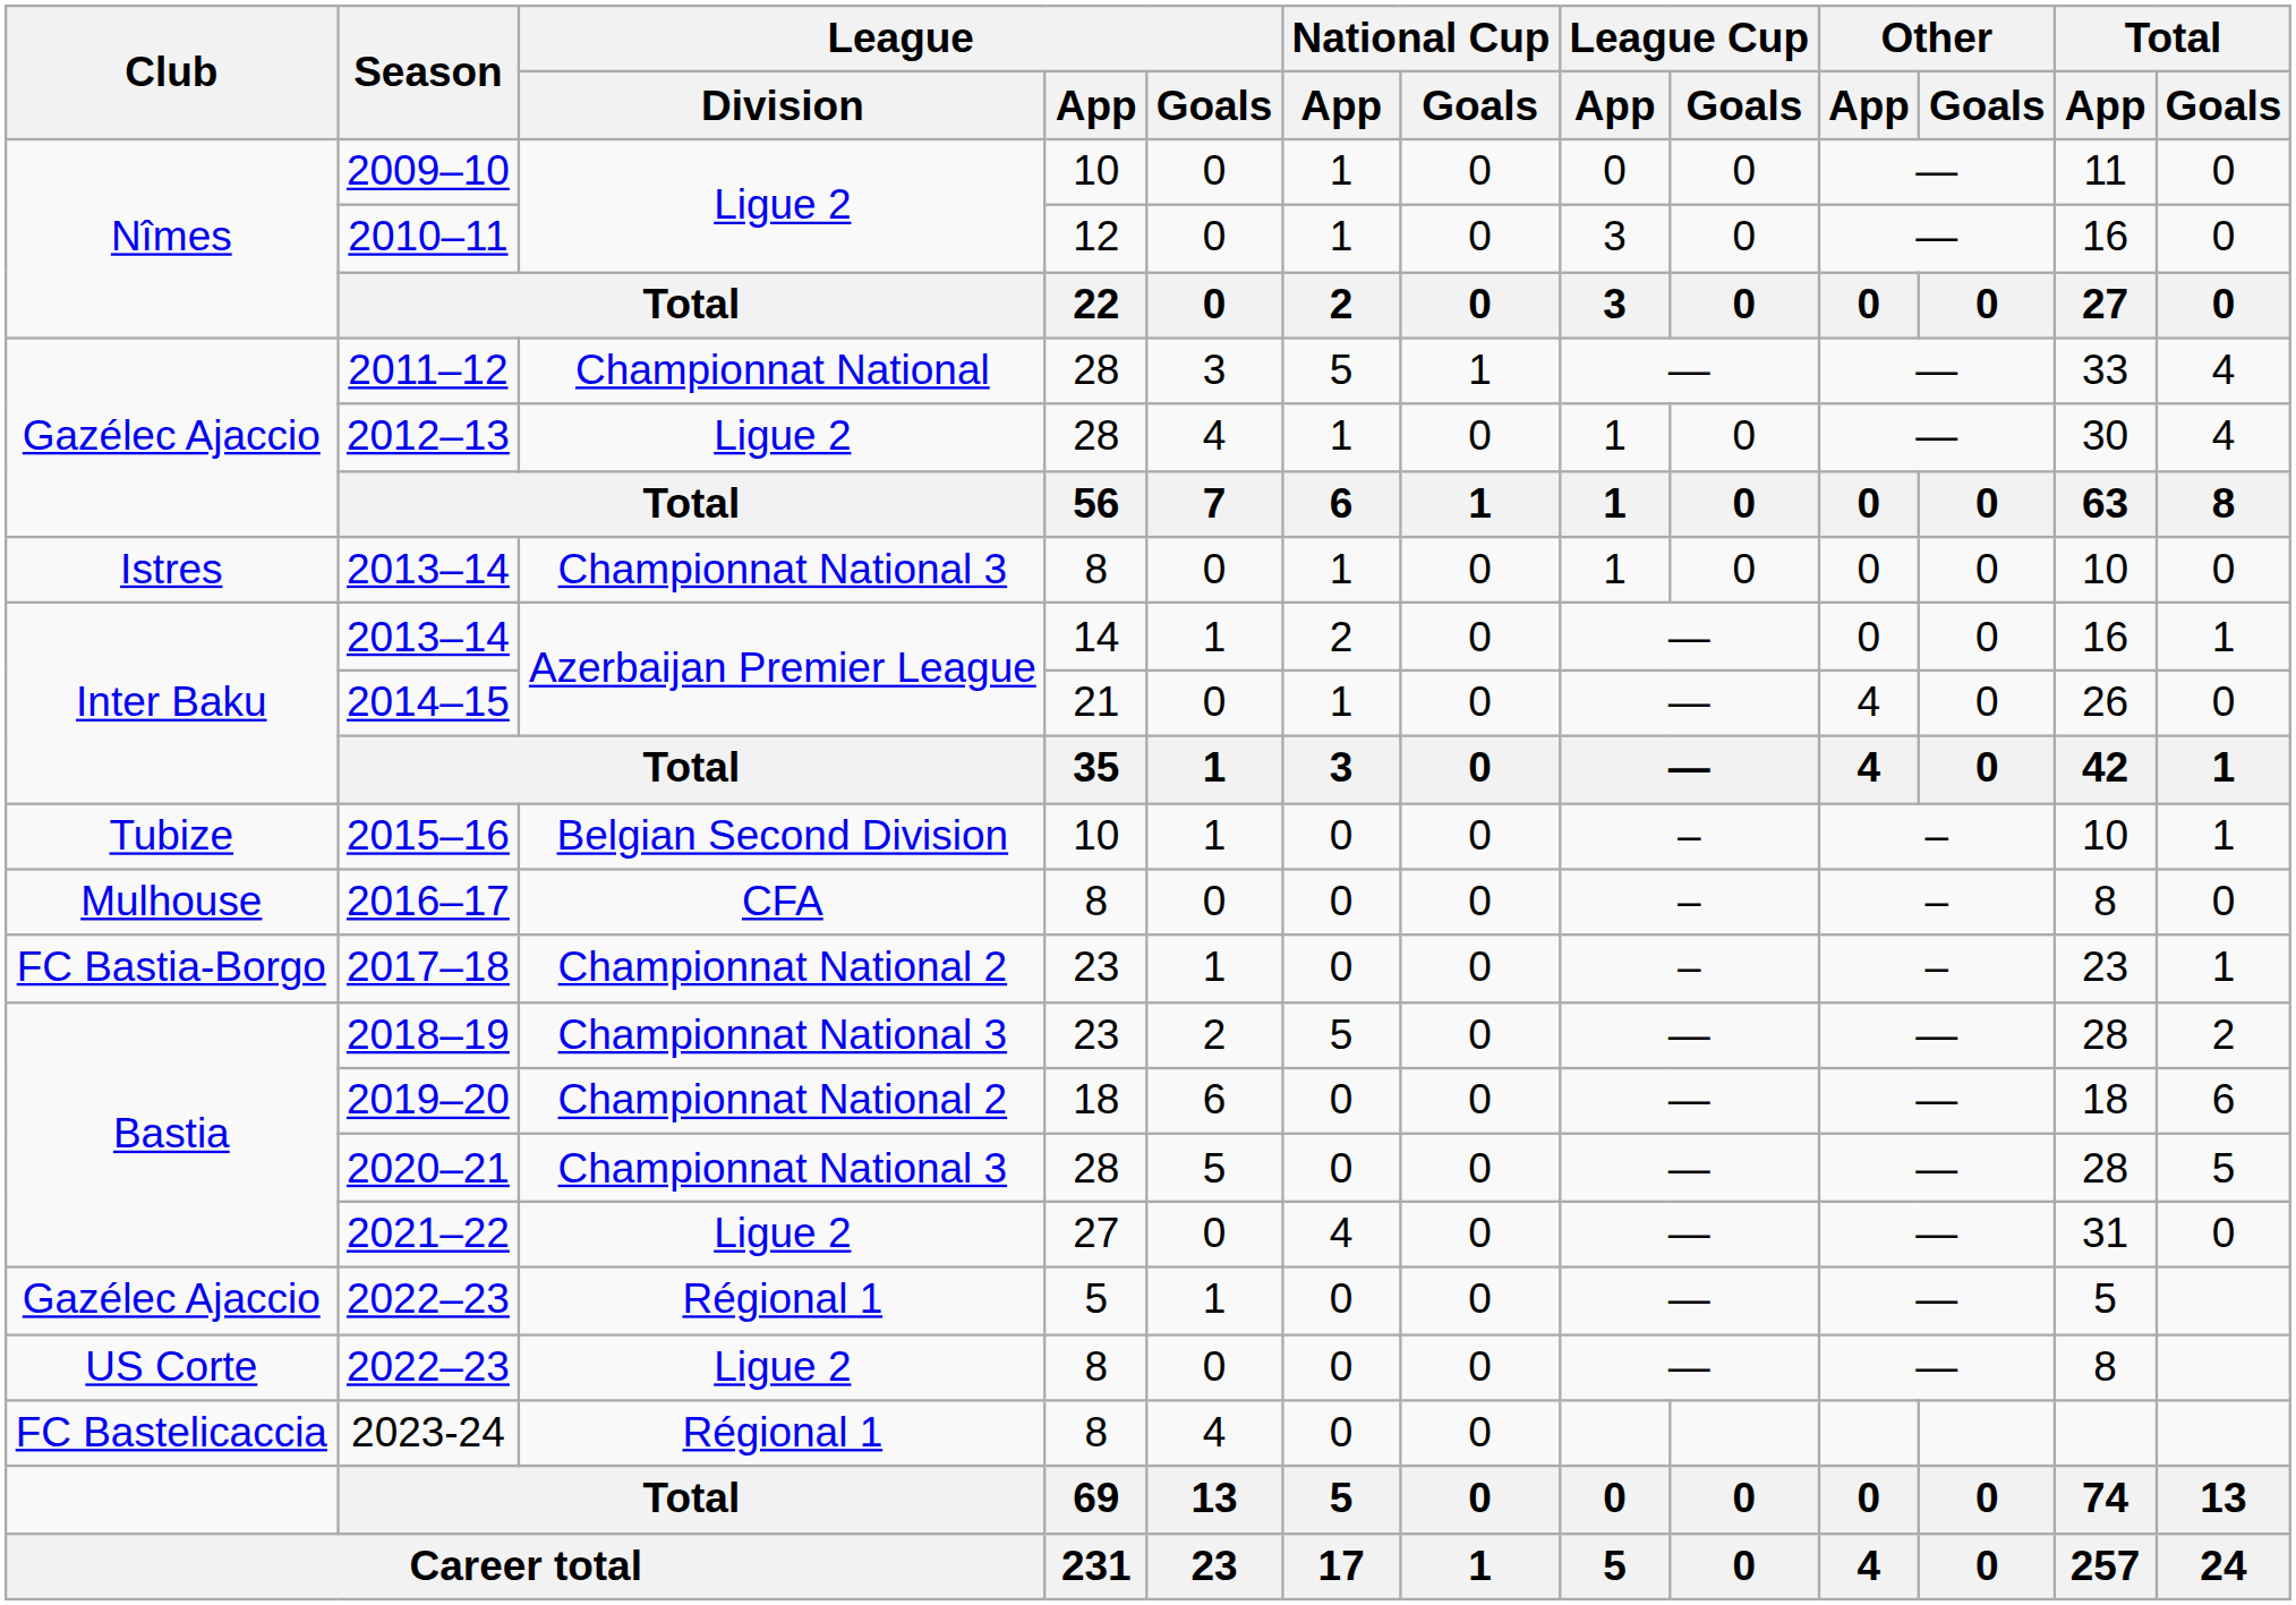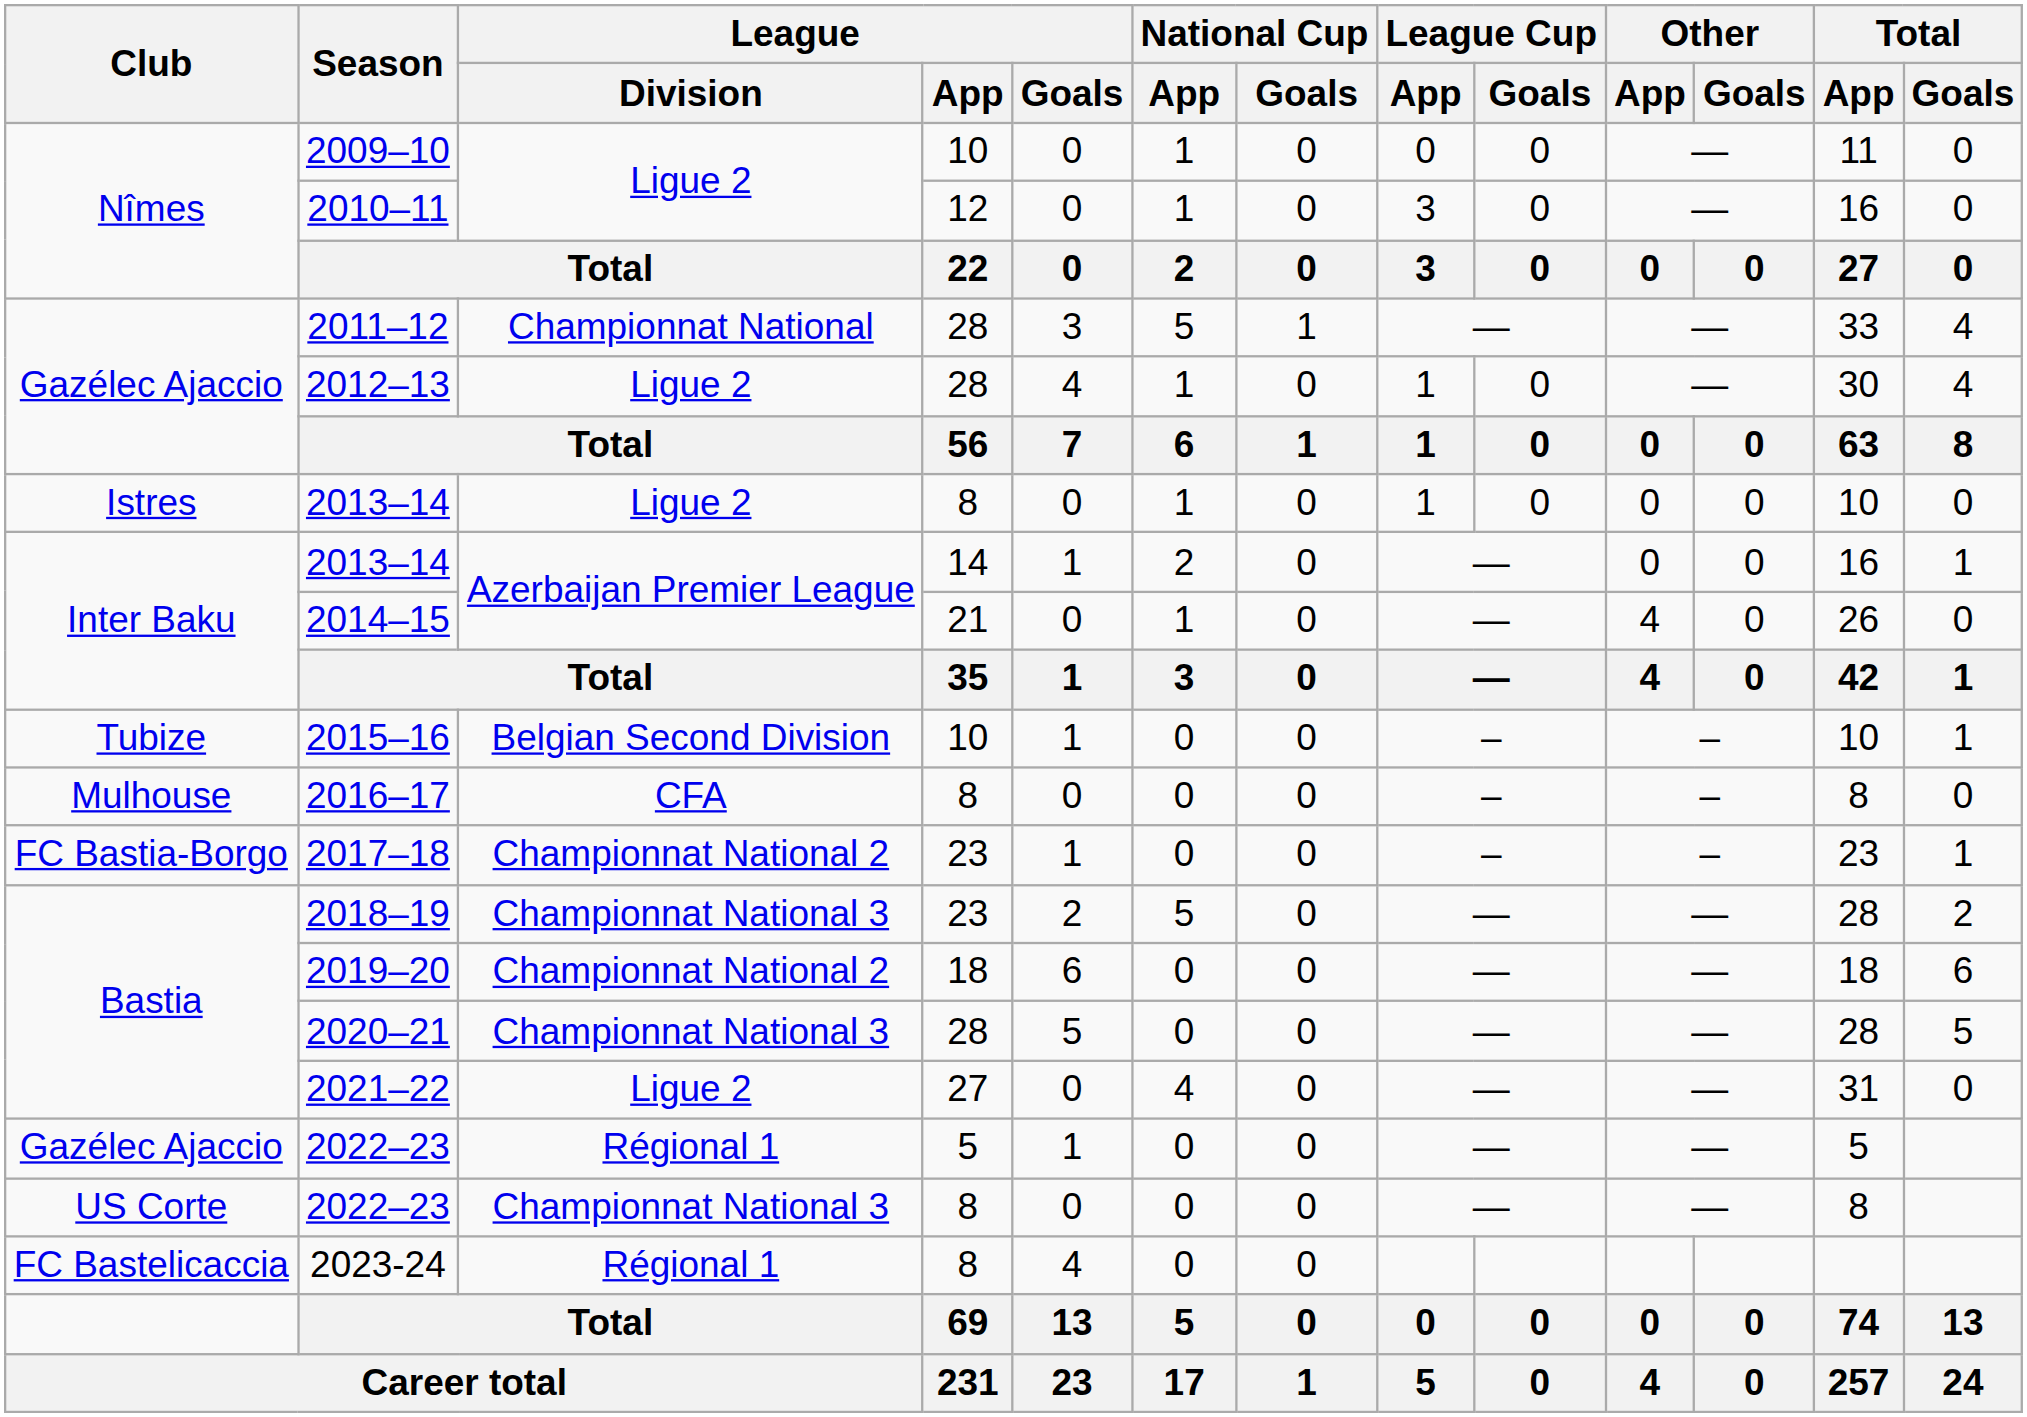Istres / 2013–14 | League / Division: Championnat National 3 -> Ligue 2
US Corte / 2022–23 | League / Division: Ligue 2 -> Championnat National 3
